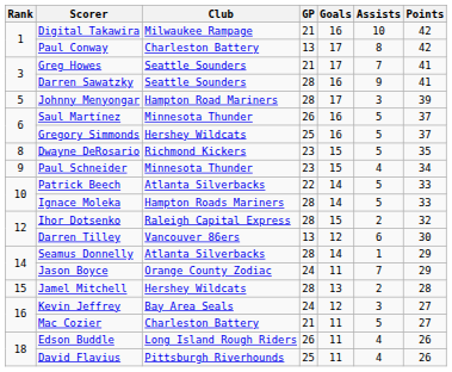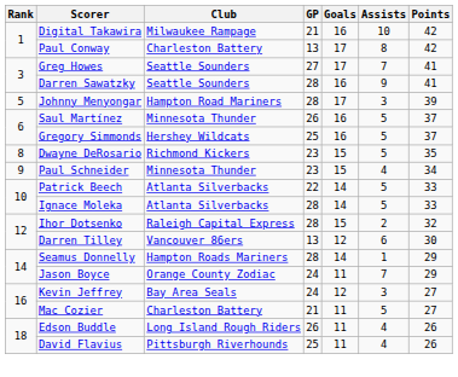Greg Howes | GP: 21 -> 27
Ignace Moleka | Club: Hampton Roads Mariners -> Atlanta Silverbacks
Seamus Donnelly | Club: Atlanta Silverbacks -> Hampton Roads Mariners
- row: 15 | Jamel Mitchell | Hershey Wildcats | 28 | 13 | 2 | 28
